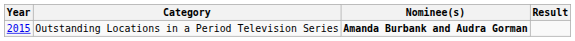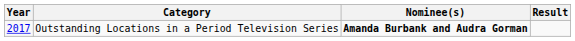Outstanding Locations in a Period Television Series | Year: 2015 -> 2017
